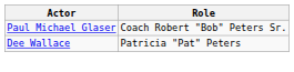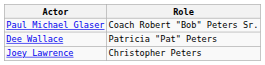+ row: Joey Lawrence | Christopher Peters
